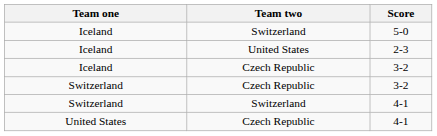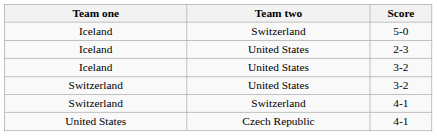Iceland / 3-2 | Team two: Czech Republic -> United States
Switzerland / 3-2 | Team two: Czech Republic -> United States
